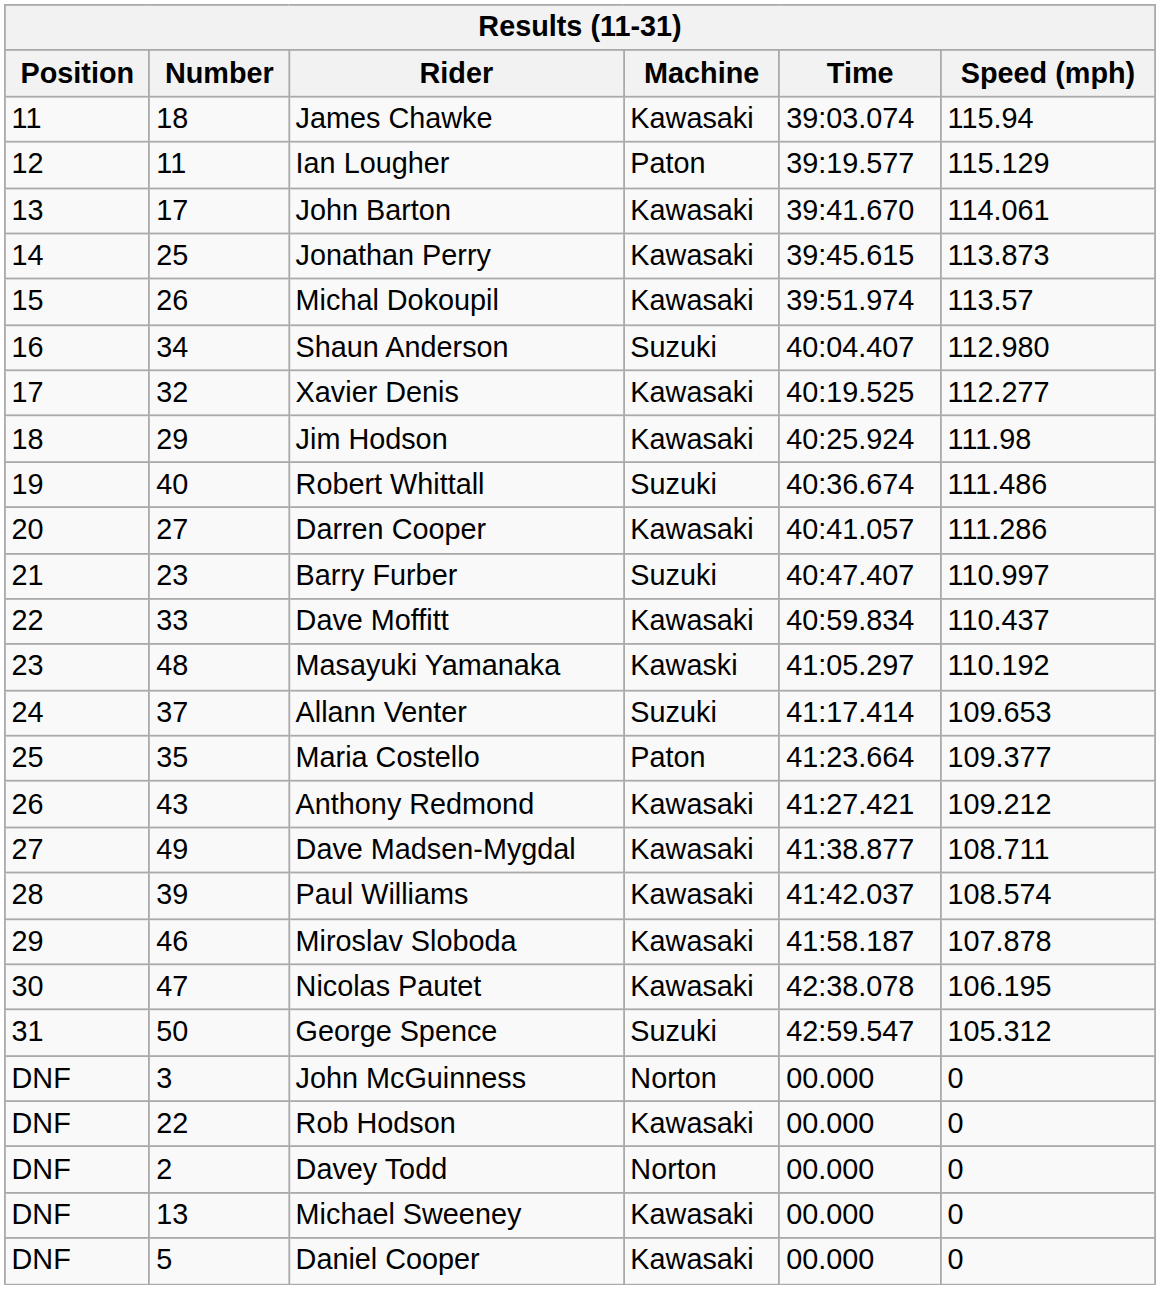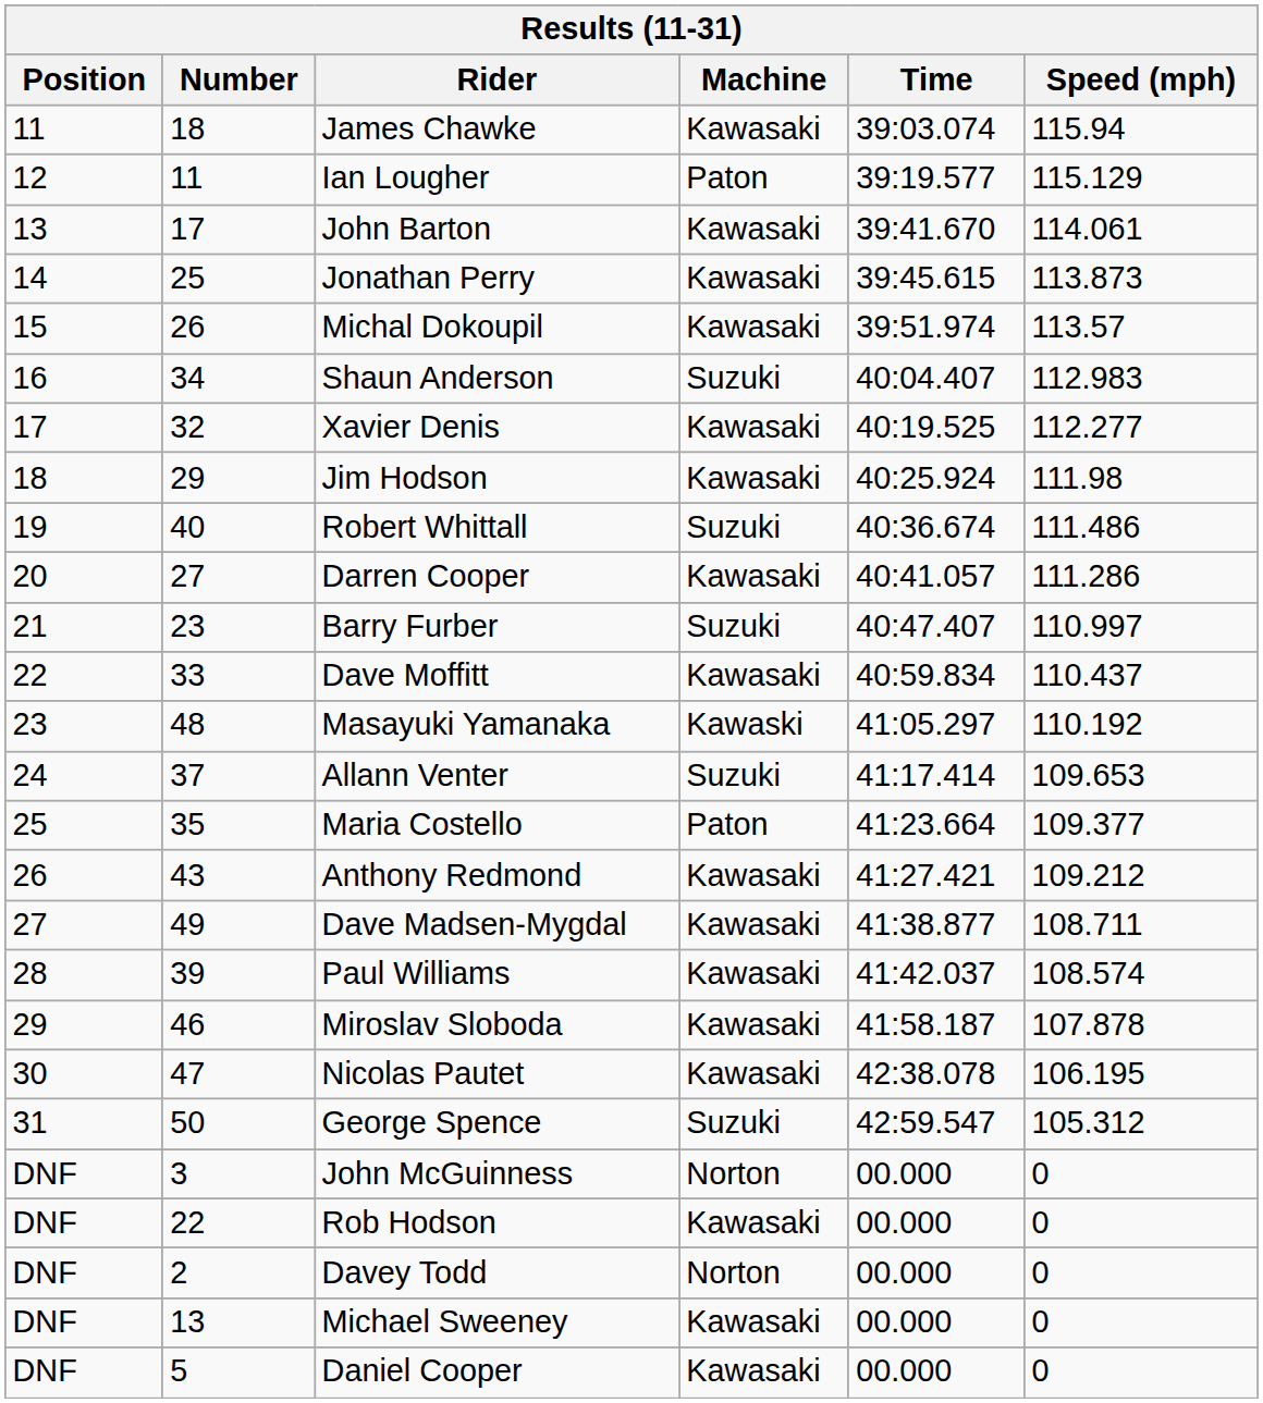Shaun Anderson | Speed (mph): 112.980 -> 112.983
